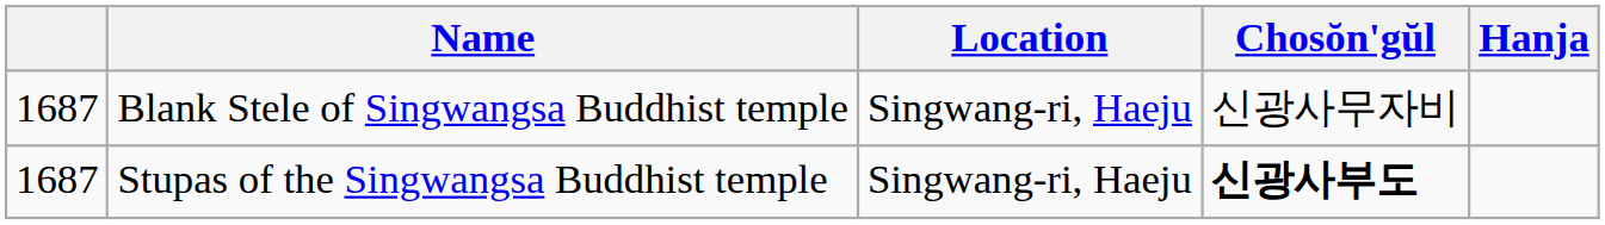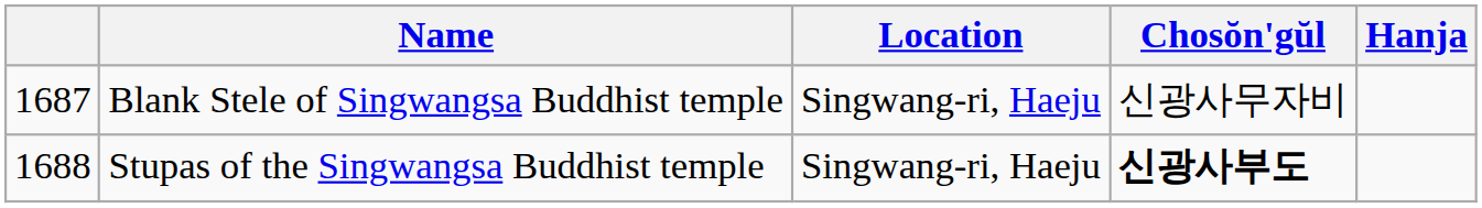Stupas of the Singwangsa Buddhist temple | column 1: 1687 -> 1688
